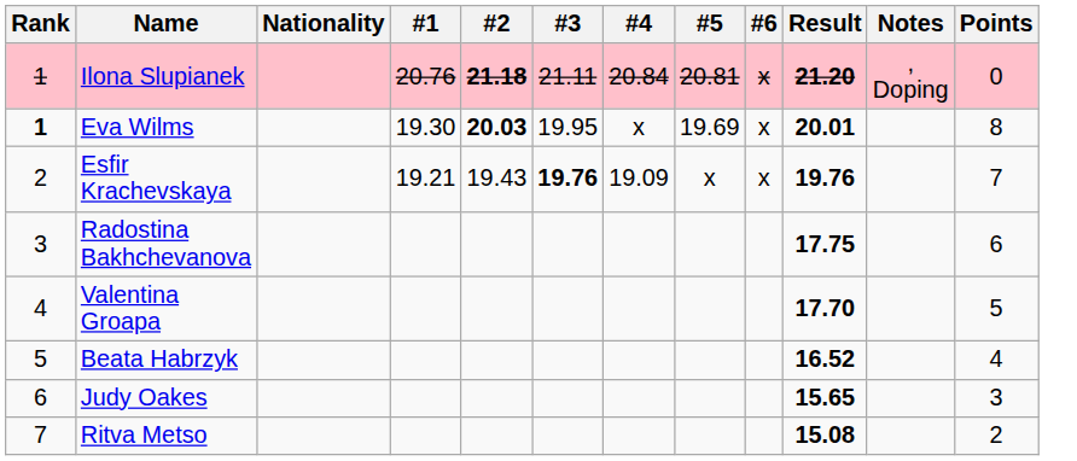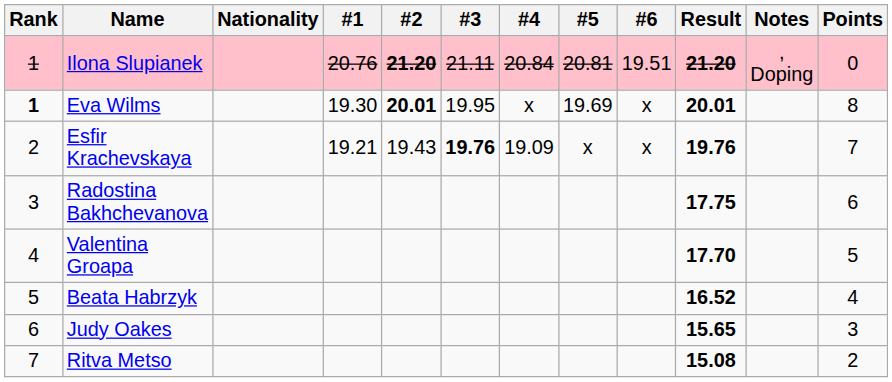Ilona Slupianek | #2: 21.18 -> 21.20
Ilona Slupianek | #6: x -> 19.51
Eva Wilms | #2: 20.03 -> 20.01
